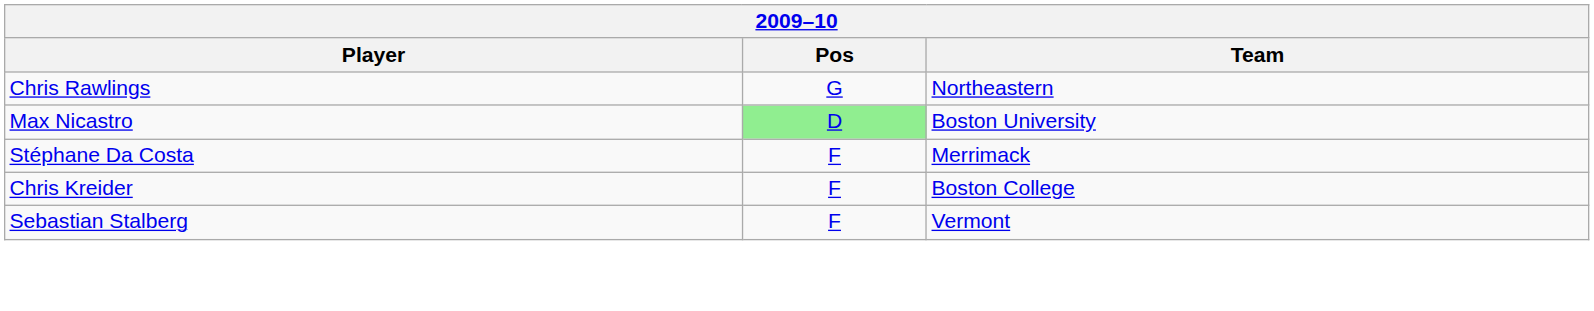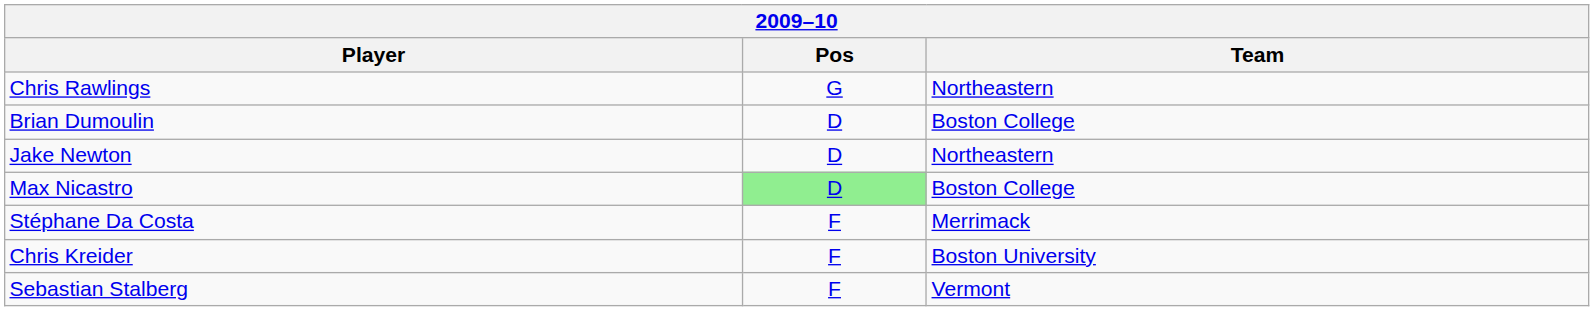+ row: Brian Dumoulin | D | Boston College
+ row: Jake Newton | D | Northeastern
Max Nicastro | Team: Boston University -> Boston College
Chris Kreider | Team: Boston College -> Boston University
